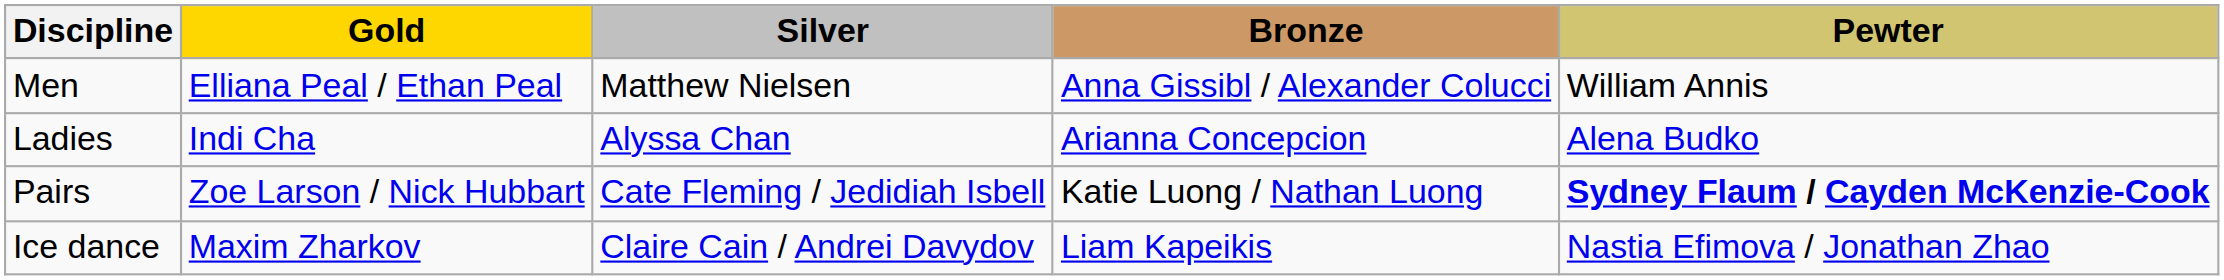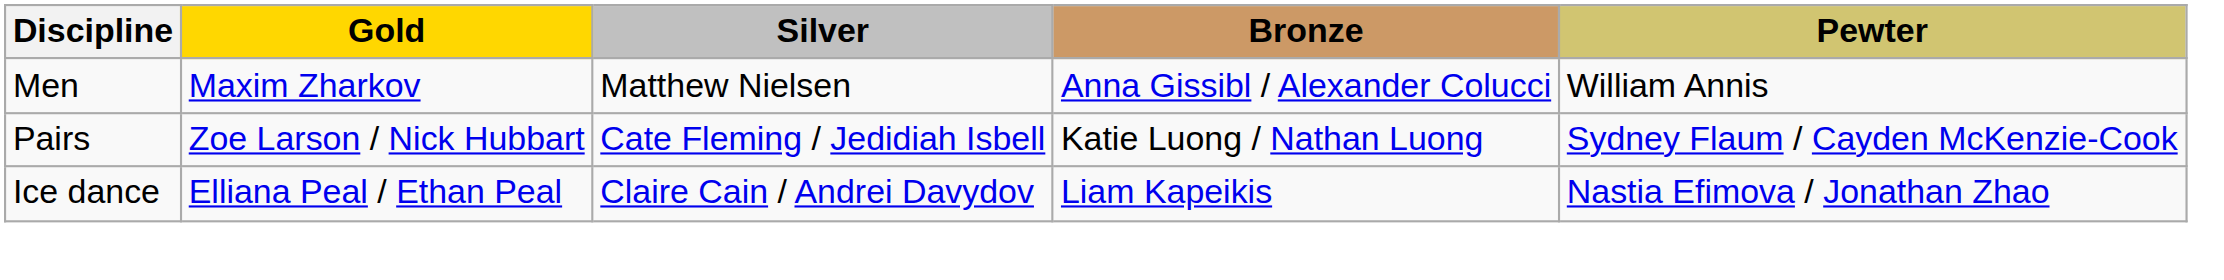Men | Gold: Elliana Peal / Ethan Peal -> Maxim Zharkov
- row: Ladies | Indi Cha | Alyssa Chan | Arianna Concepcion | Alena Budko
Pairs | Pewter: bold -> normal
Ice dance | Gold: Maxim Zharkov -> Elliana Peal / Ethan Peal
